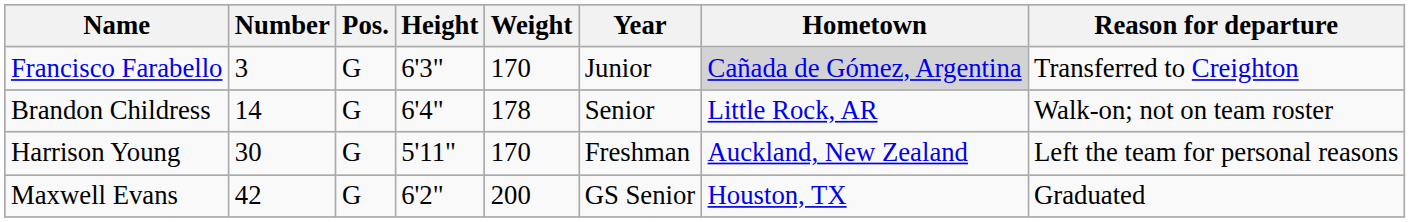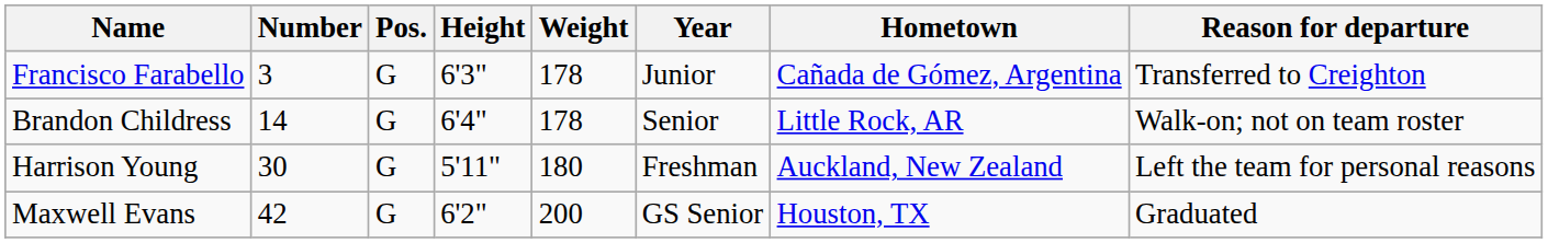Francisco Farabello | Weight: 170 -> 178
Francisco Farabello | Hometown: lightgrey background -> no background
Harrison Young | Weight: 170 -> 180
